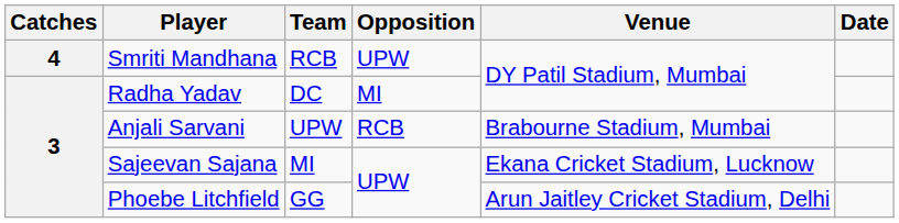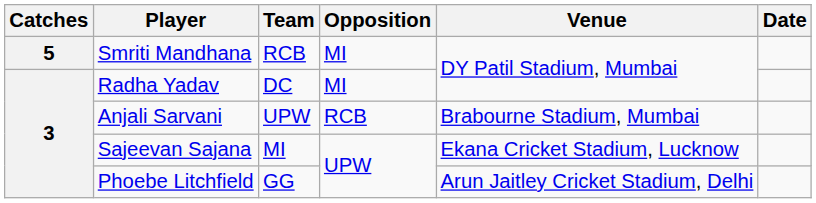Smriti Mandhana | Catches: 4 -> 5
Smriti Mandhana | Opposition: UPW -> MI
